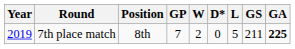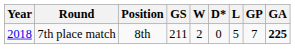columns swapped: GP <-> GS
7th place match | Year: 2019 -> 2018
